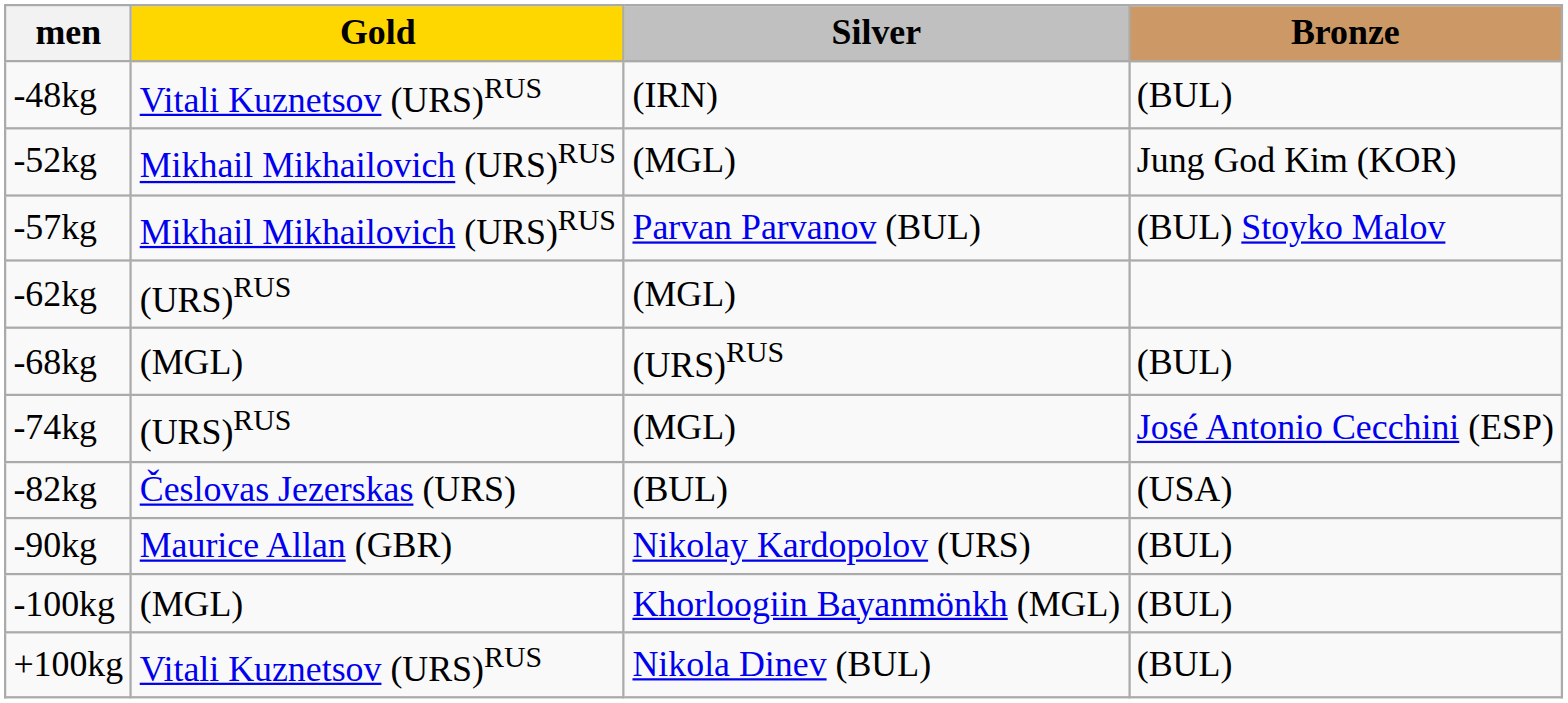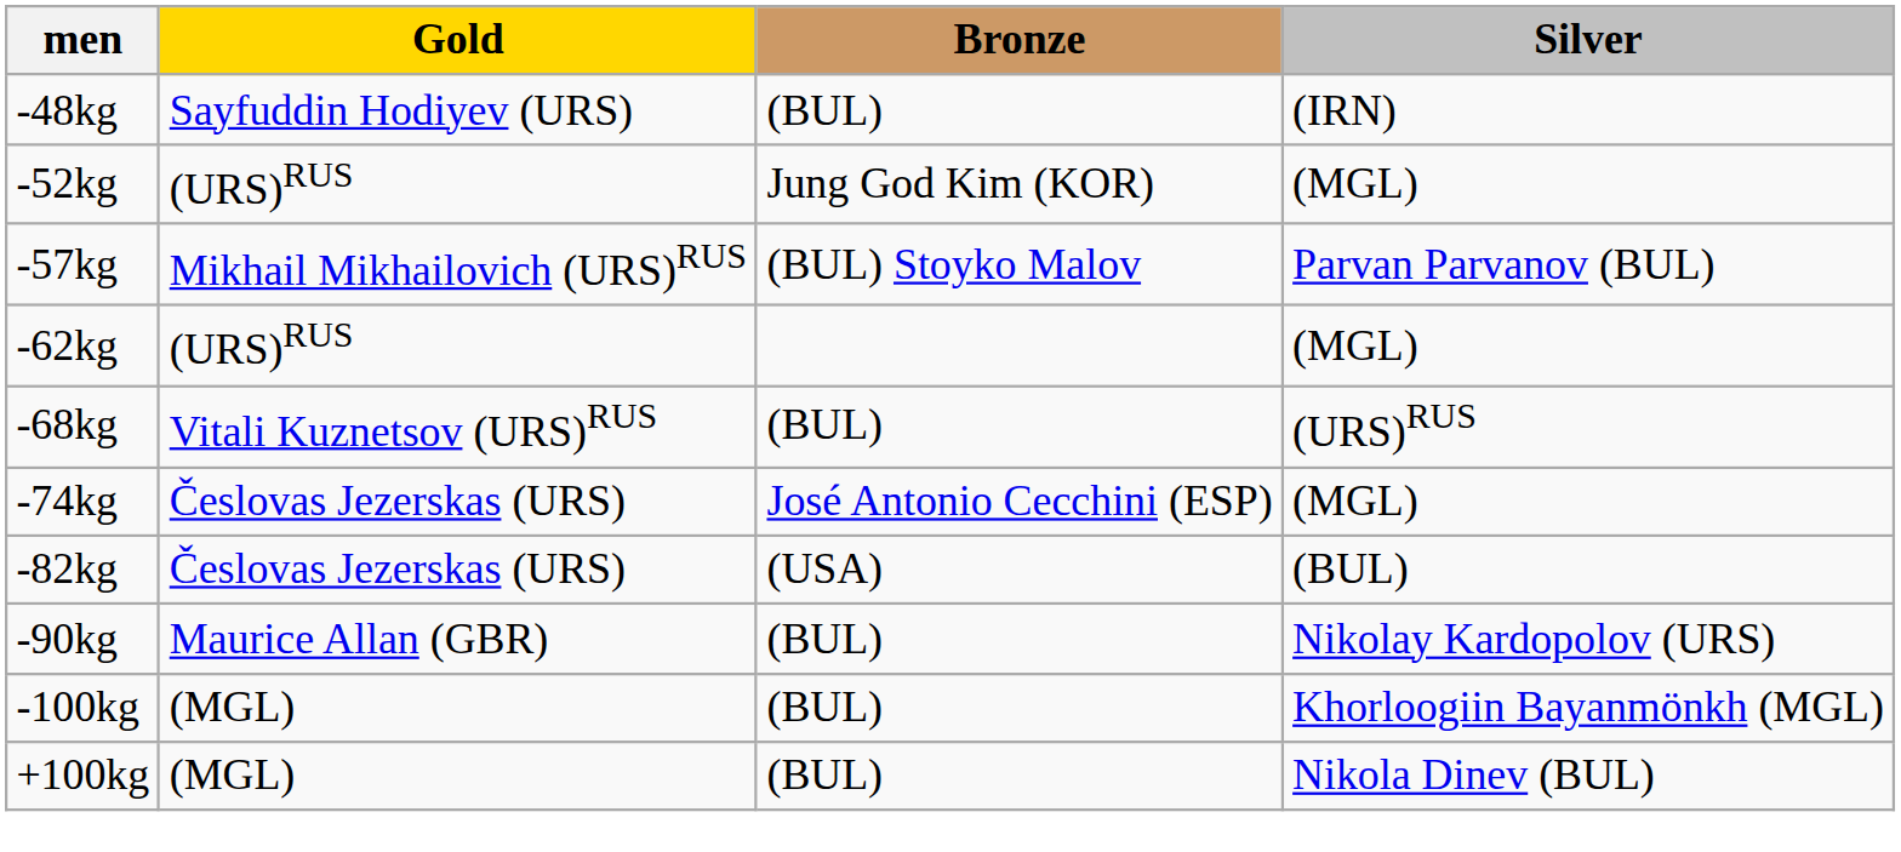columns swapped: Silver <-> Bronze
-48kg | Gold: Vitali Kuznetsov (URS)RUS -> Sayfuddin Hodiyev (URS)
-52kg | Gold: Mikhail Mikhailovich (URS)RUS -> (URS)RUS
-68kg | Gold: (MGL) -> Vitali Kuznetsov (URS)RUS
-74kg | Gold: (URS)RUS -> Česlovas Jezerskas (URS)
+100kg | Gold: Vitali Kuznetsov (URS)RUS -> (MGL)
